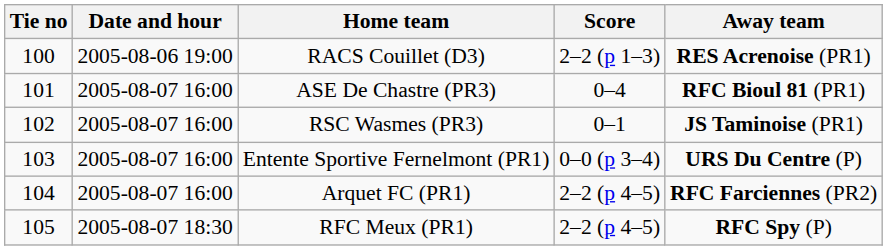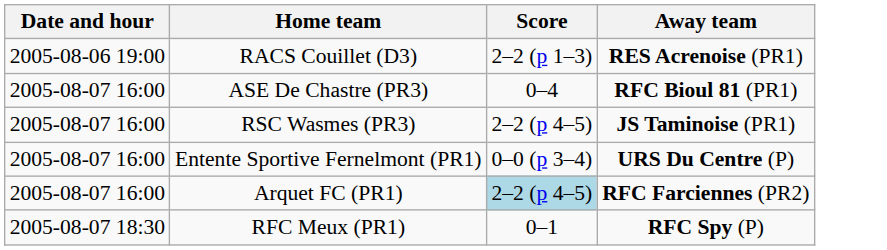- column: Tie no | 100 | 101 | 102 | 103 | 104 | 105
RSC Wasmes (PR3) | Score: 0–1 -> 2–2 (p 4–5)
Arquet FC (PR1) | Score: no background -> lightblue background
RFC Meux (PR1) | Score: 2–2 (p 4–5) -> 0–1
